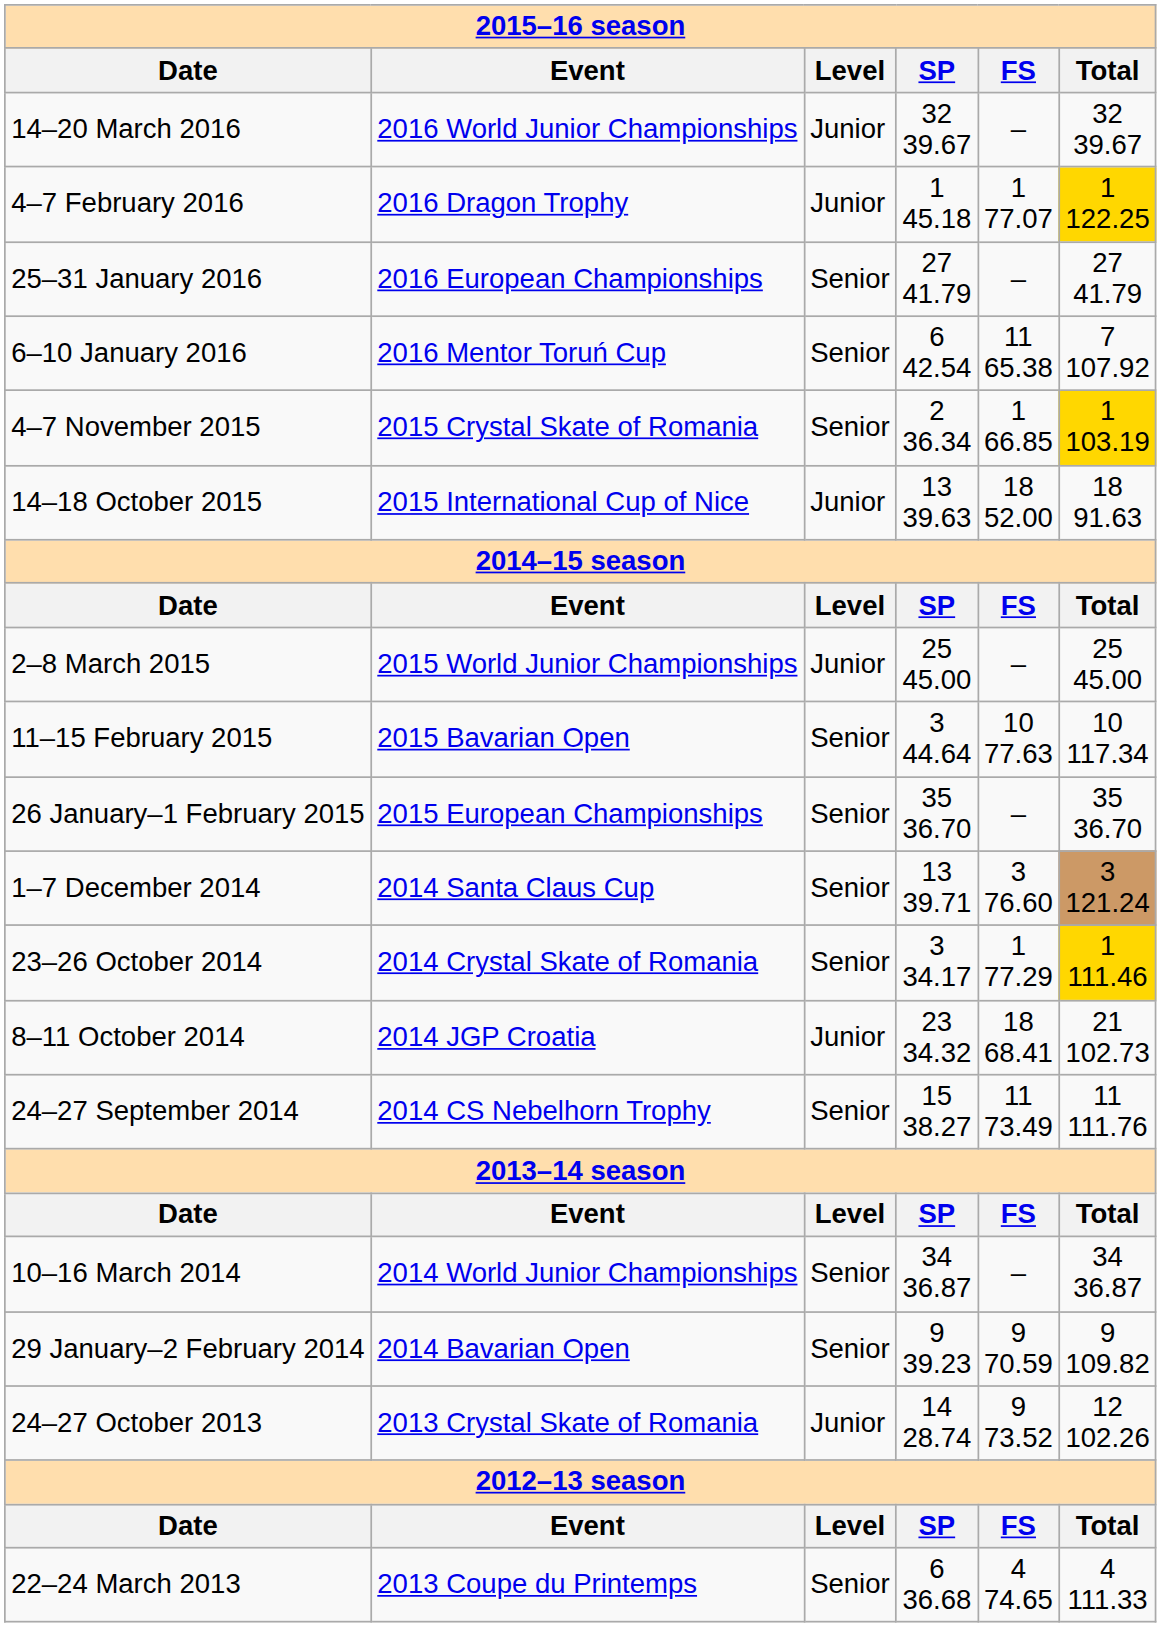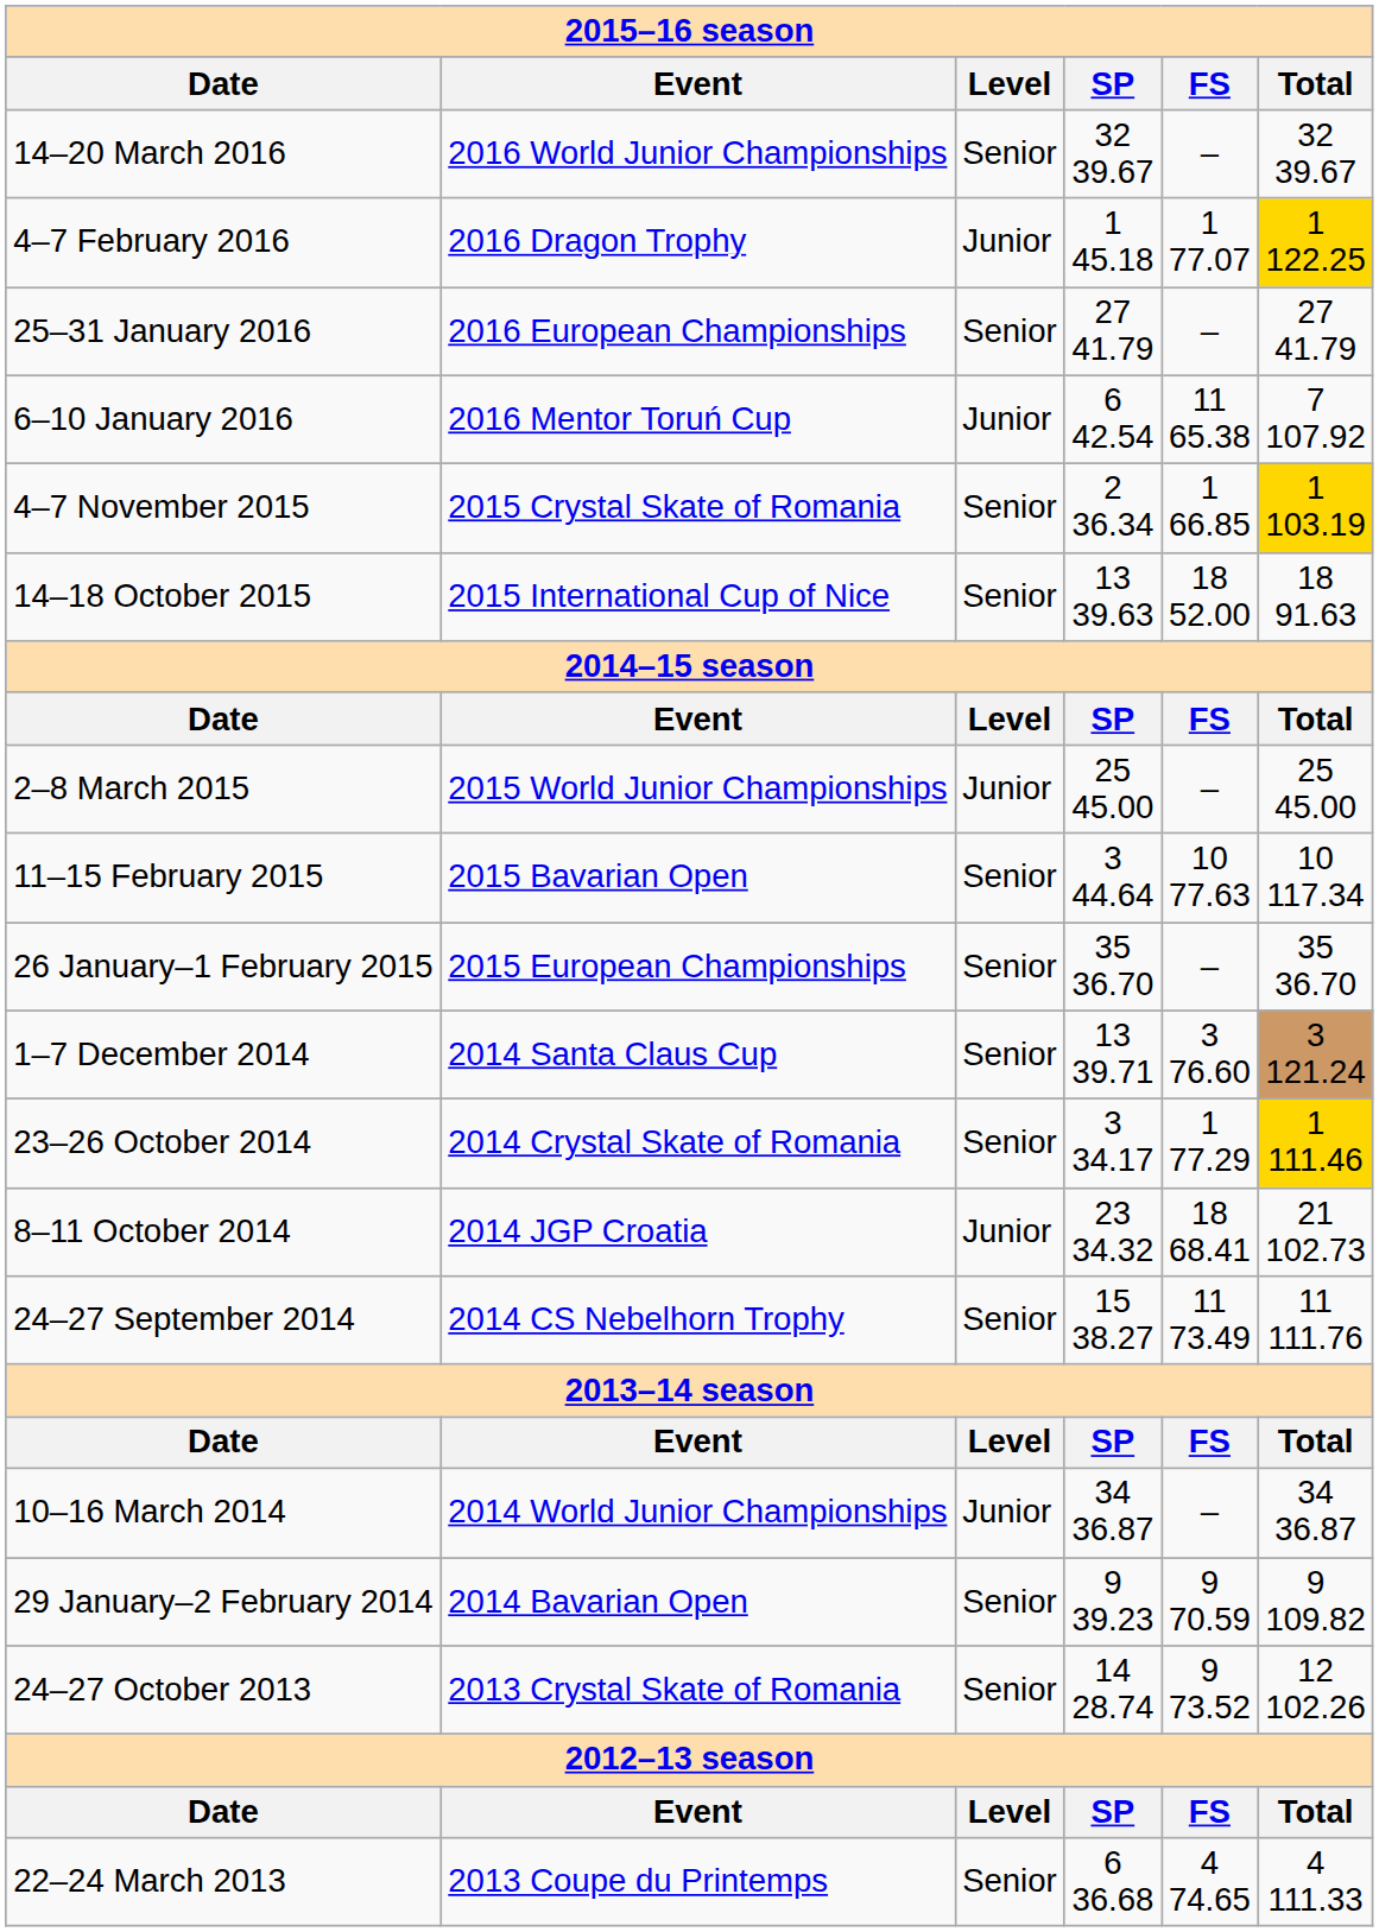14–20 March 2016 | Level: Junior -> Senior
6–10 January 2016 | Level: Senior -> Junior
14–18 October 2015 | Level: Junior -> Senior
10–16 March 2014 | Level: Senior -> Junior
24–27 October 2013 | Level: Junior -> Senior
